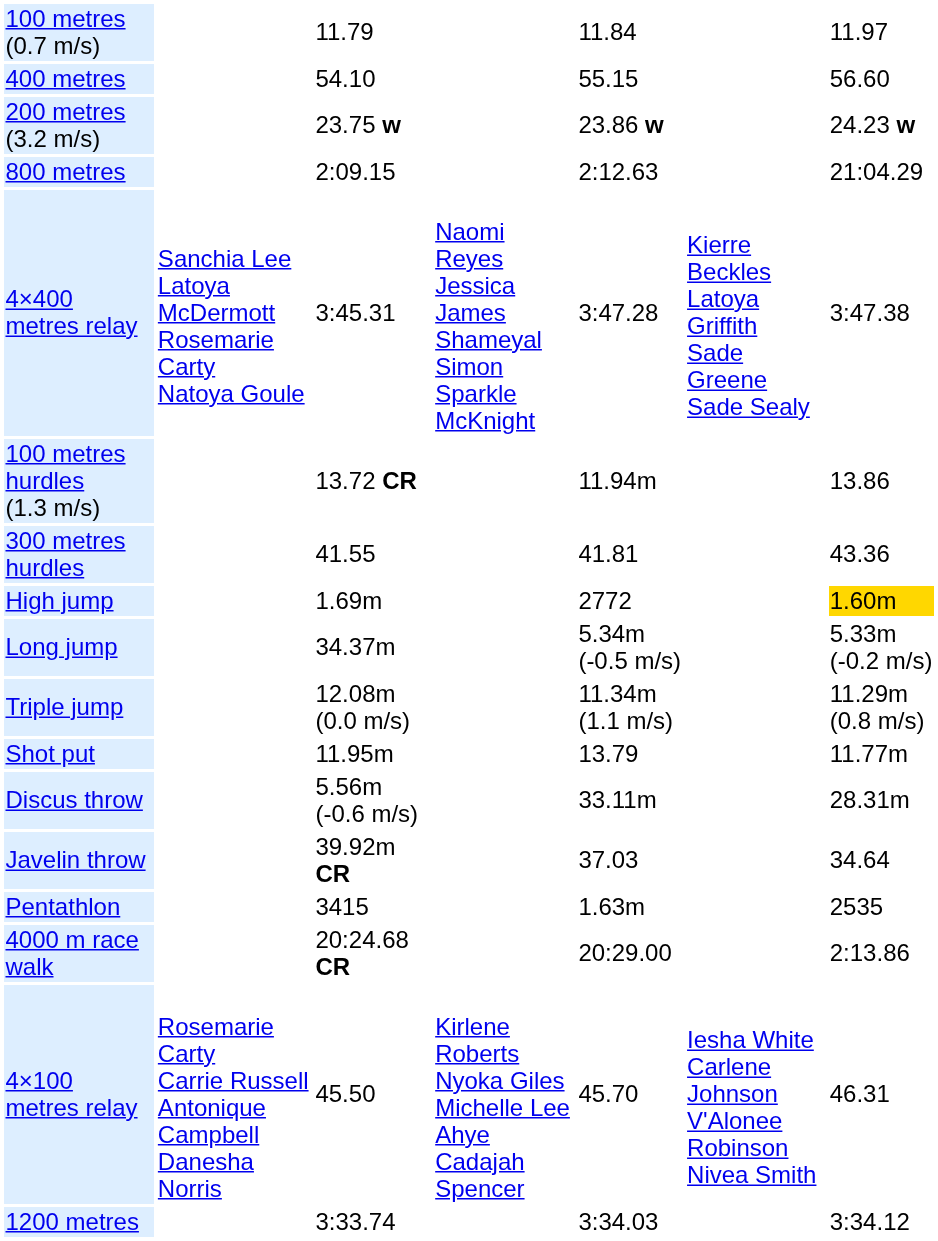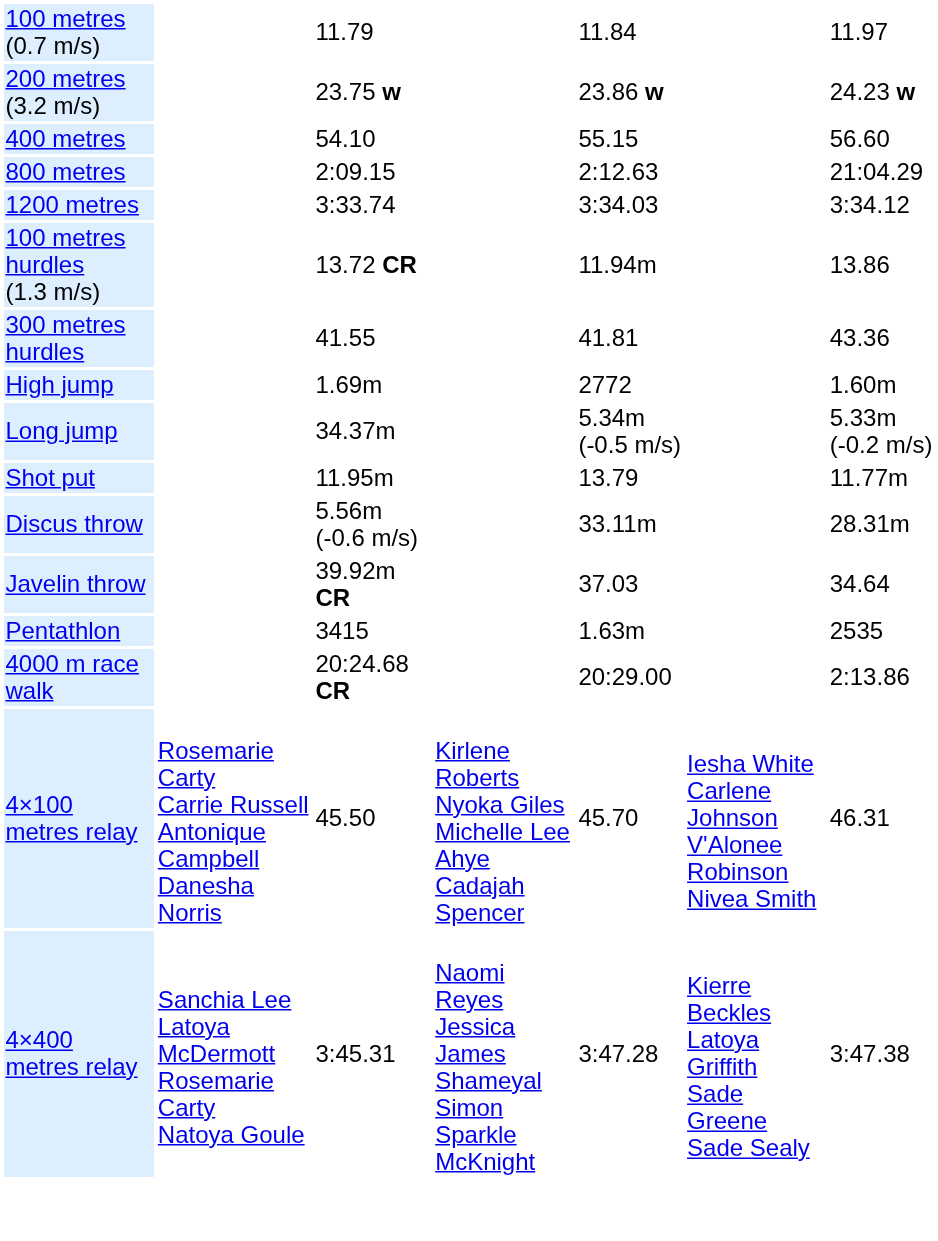rows swapped: 200 metres (3.2 m/s) <-> 400 metres
rows swapped: 1200 metres <-> 4×400 metres relay
High jump | column 7: gold background -> no background
- row: Triple jump | 12.08m (0.0 m/s) | 11.34m (1.1 m/s) | 11.29m (0.8 m/s)
